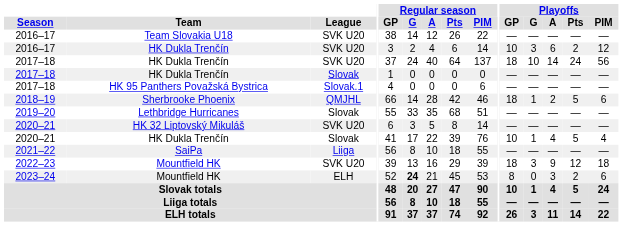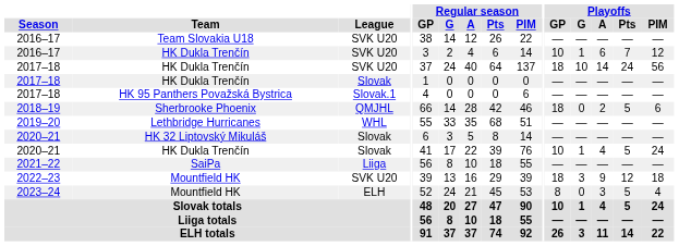2016–17 / HK Dukla Trenčín | Playoffs / G: 3 -> 1
2016–17 / HK Dukla Trenčín | Playoffs / Pts: 2 -> 7
2018–19 | Playoffs / G: 1 -> 0
2019–20 | League: Slovak -> WHL
2020–21 / HK 32 Liptovský Mikuláš | League: SVK U20 -> Slovak
2020–21 / HK Dukla Trenčín | Playoffs / PIM: 4 -> 24
2023–24 | Regular season / G: bold -> normal
2023–24 | Playoffs / Pts: 2 -> 5
2023–24 | Playoffs / PIM: 6 -> 4
